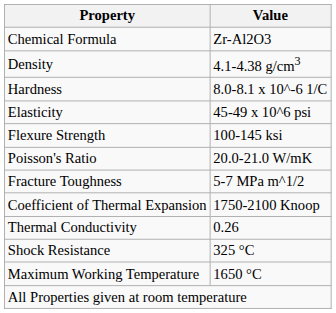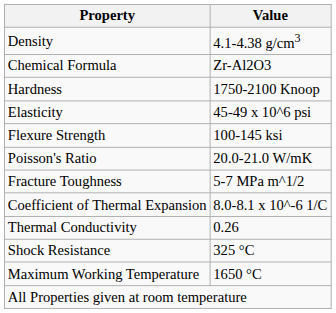rows swapped: Chemical Formula <-> Density
Hardness | Value: 8.0-8.1 x 10^-6 1/C -> 1750-2100 Knoop
Coefficient of Thermal Expansion | Value: 1750-2100 Knoop -> 8.0-8.1 x 10^-6 1/C
